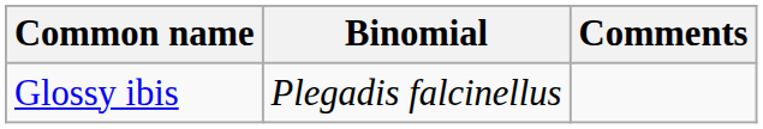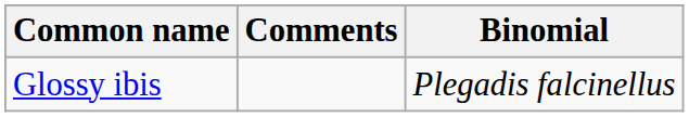columns swapped: Binomial <-> Comments
